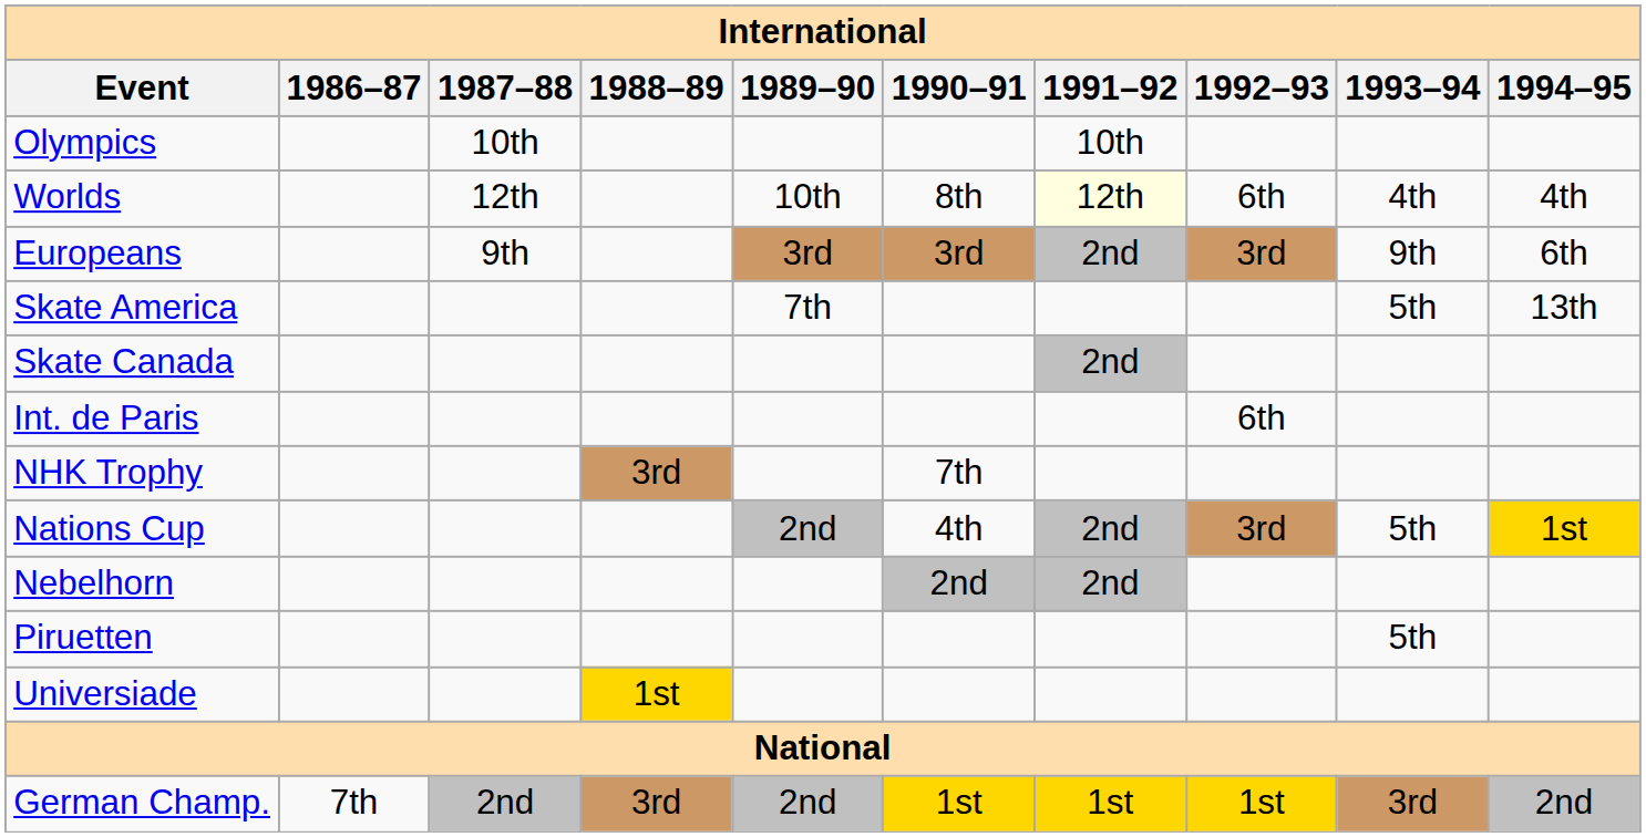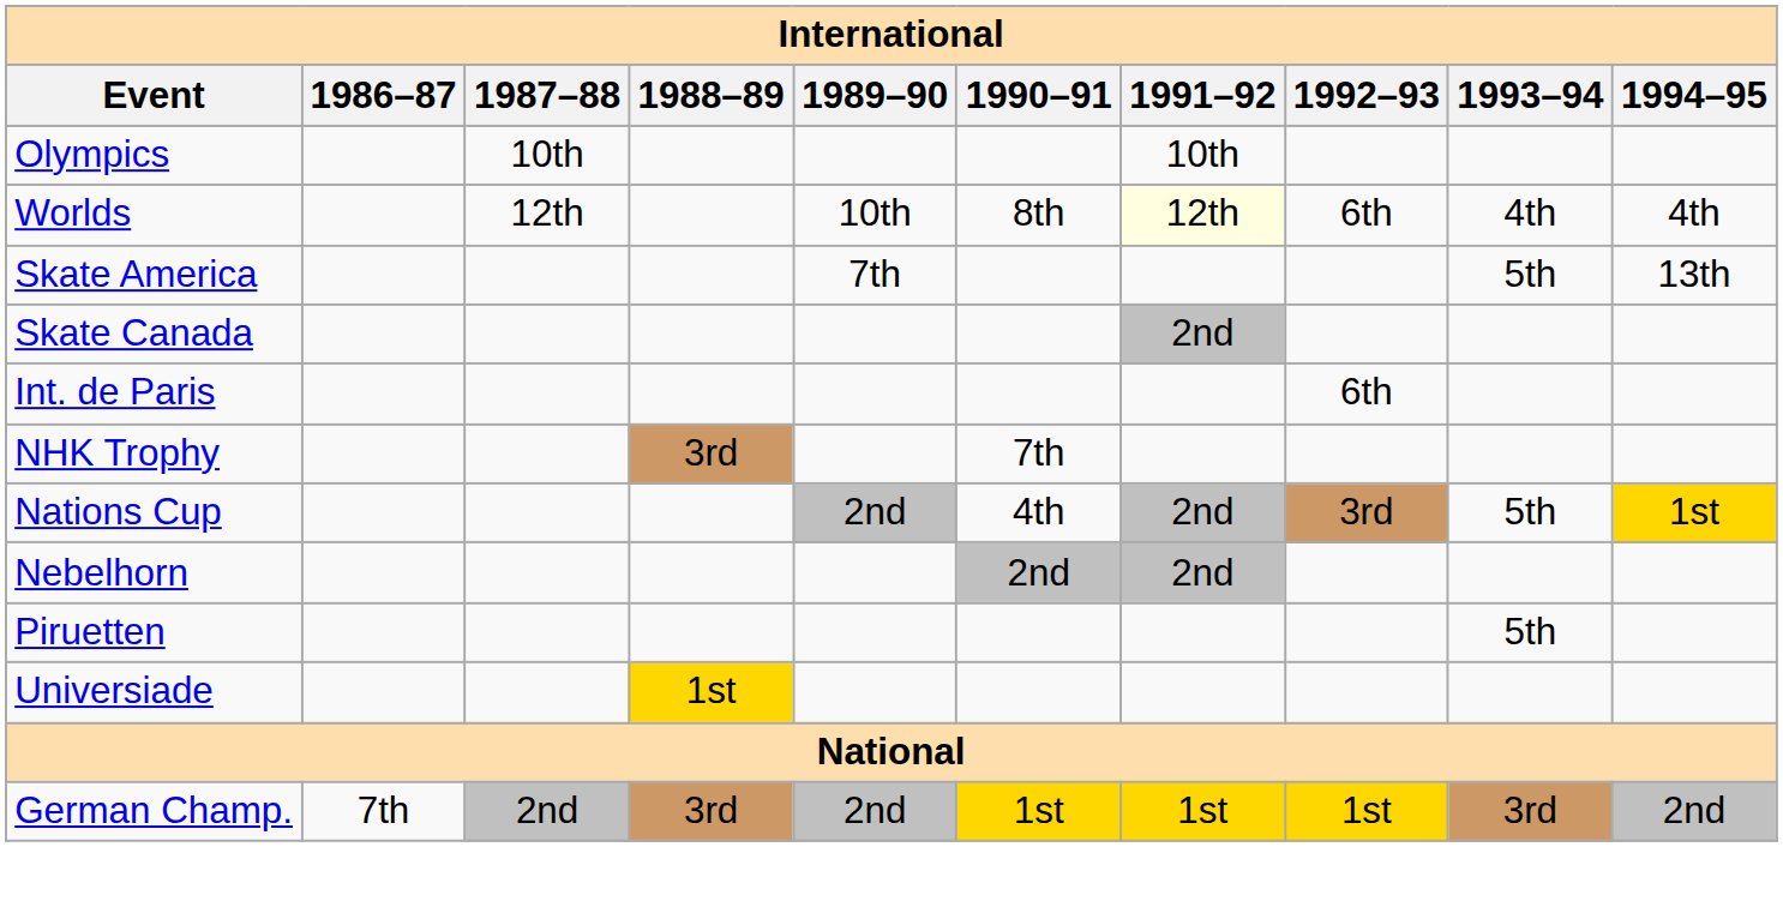- row: Europeans | 9th | 3rd | 3rd | 2nd | 3rd | 9th | 6th
